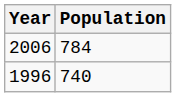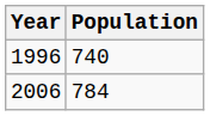rows swapped: 1996 <-> 2006
